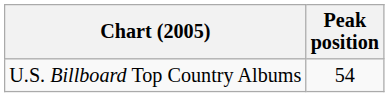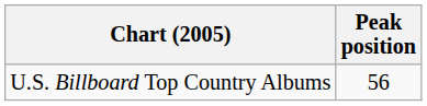U.S. Billboard Top Country Albums | Peak position: 54 -> 56
